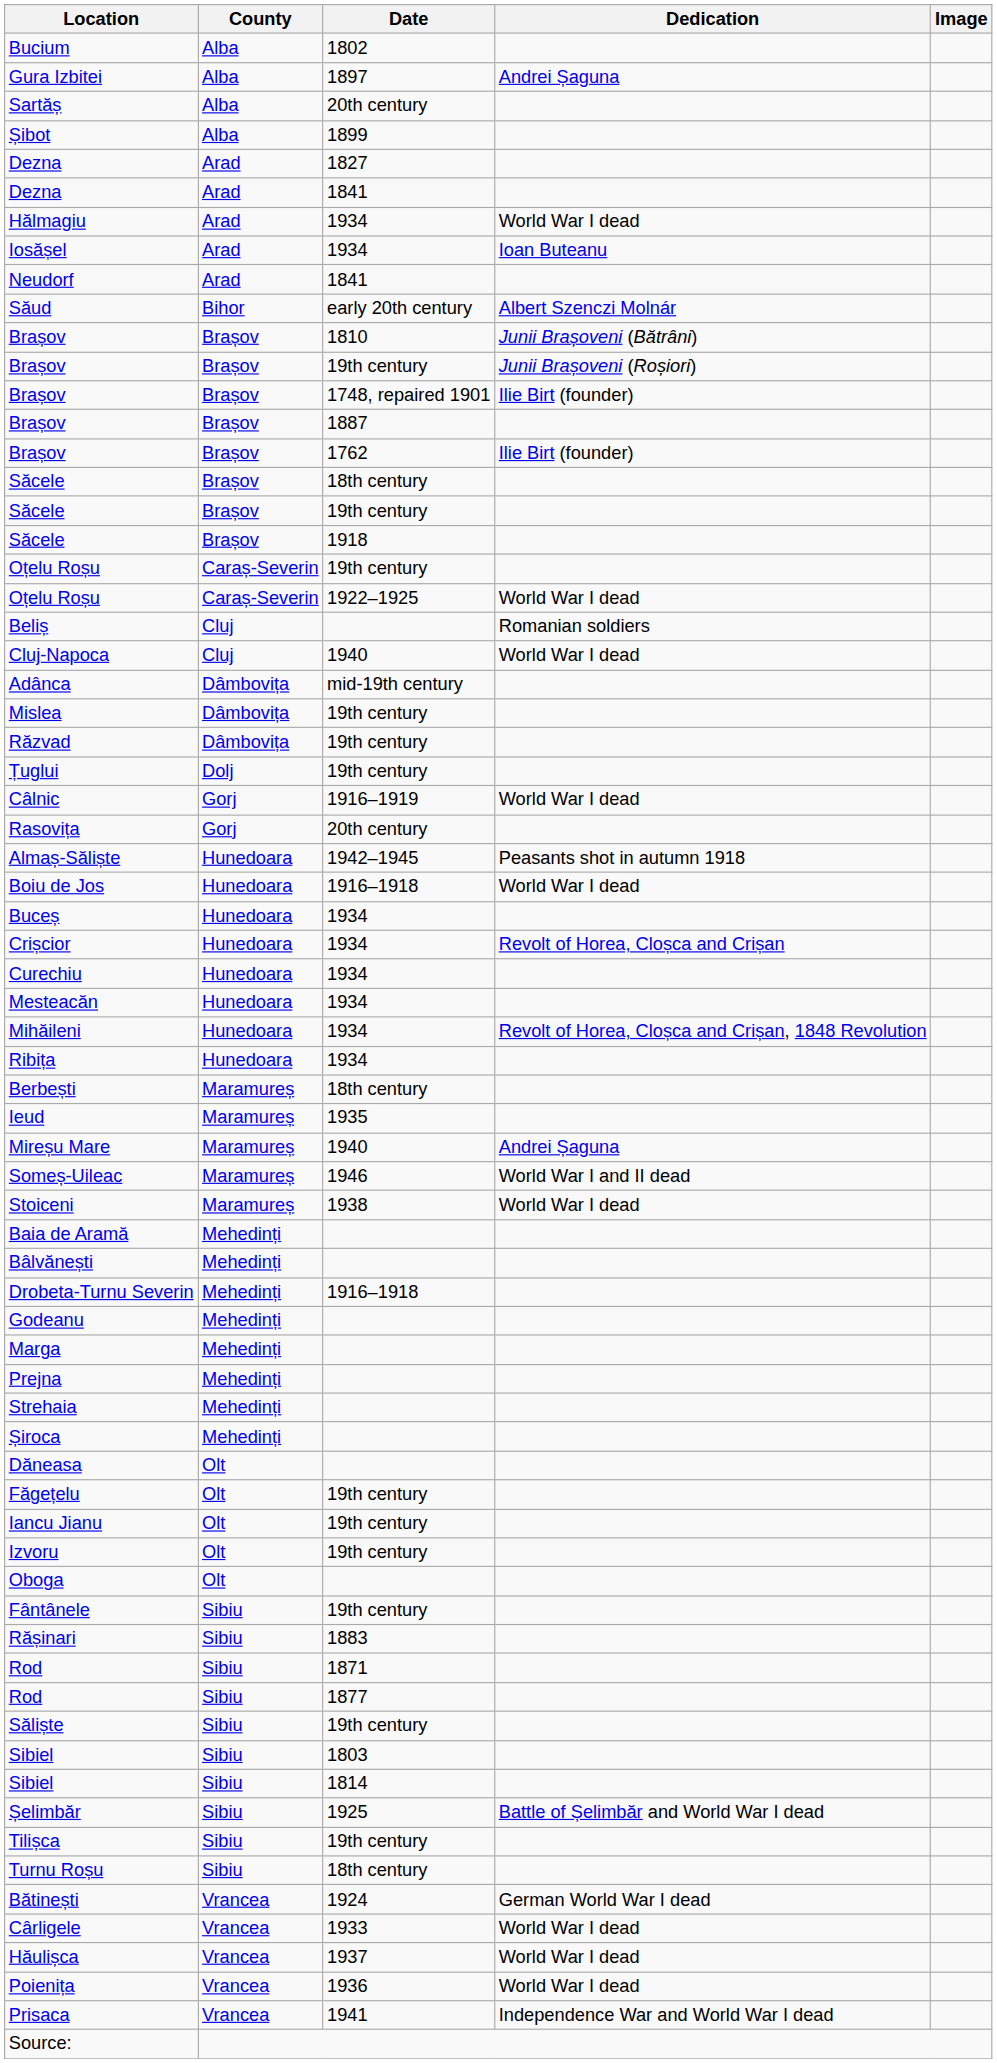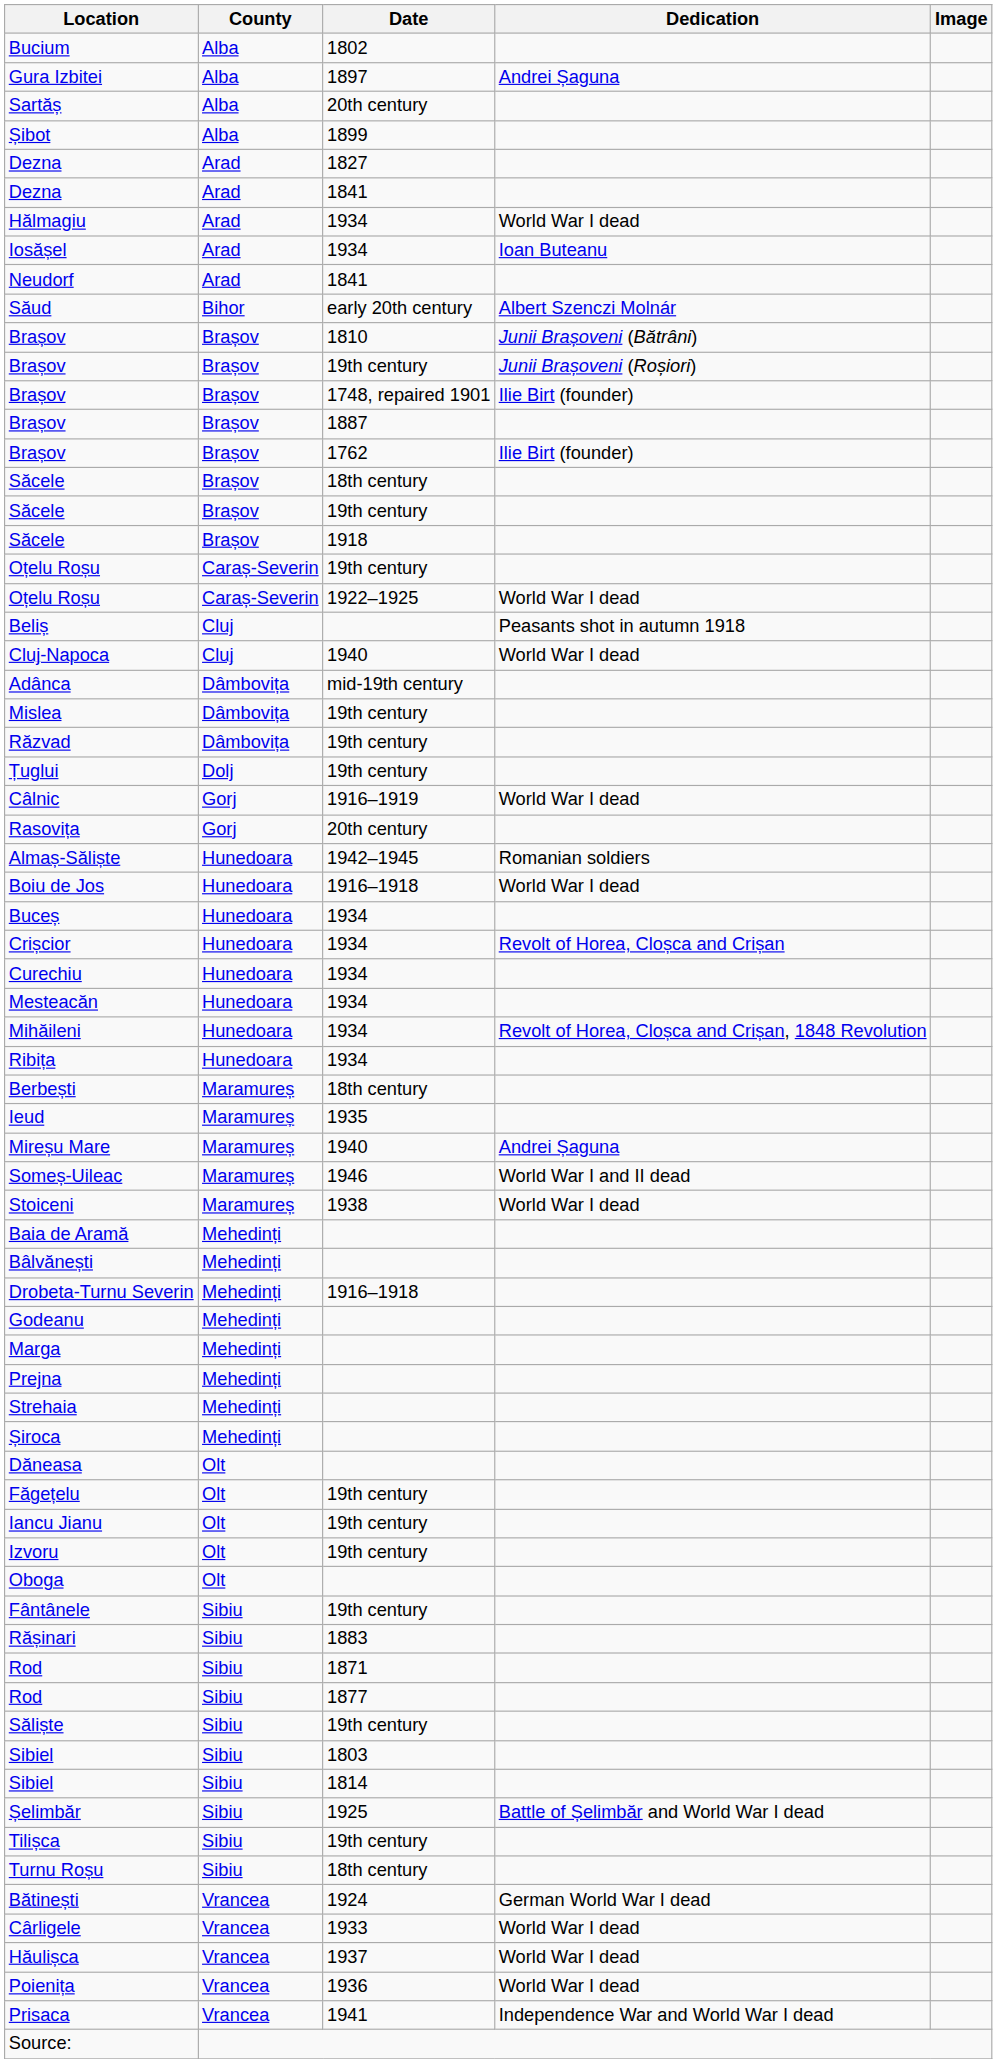Beliș | Dedication: Romanian soldiers -> Peasants shot in autumn 1918
Almaș-Săliște | Dedication: Peasants shot in autumn 1918 -> Romanian soldiers
